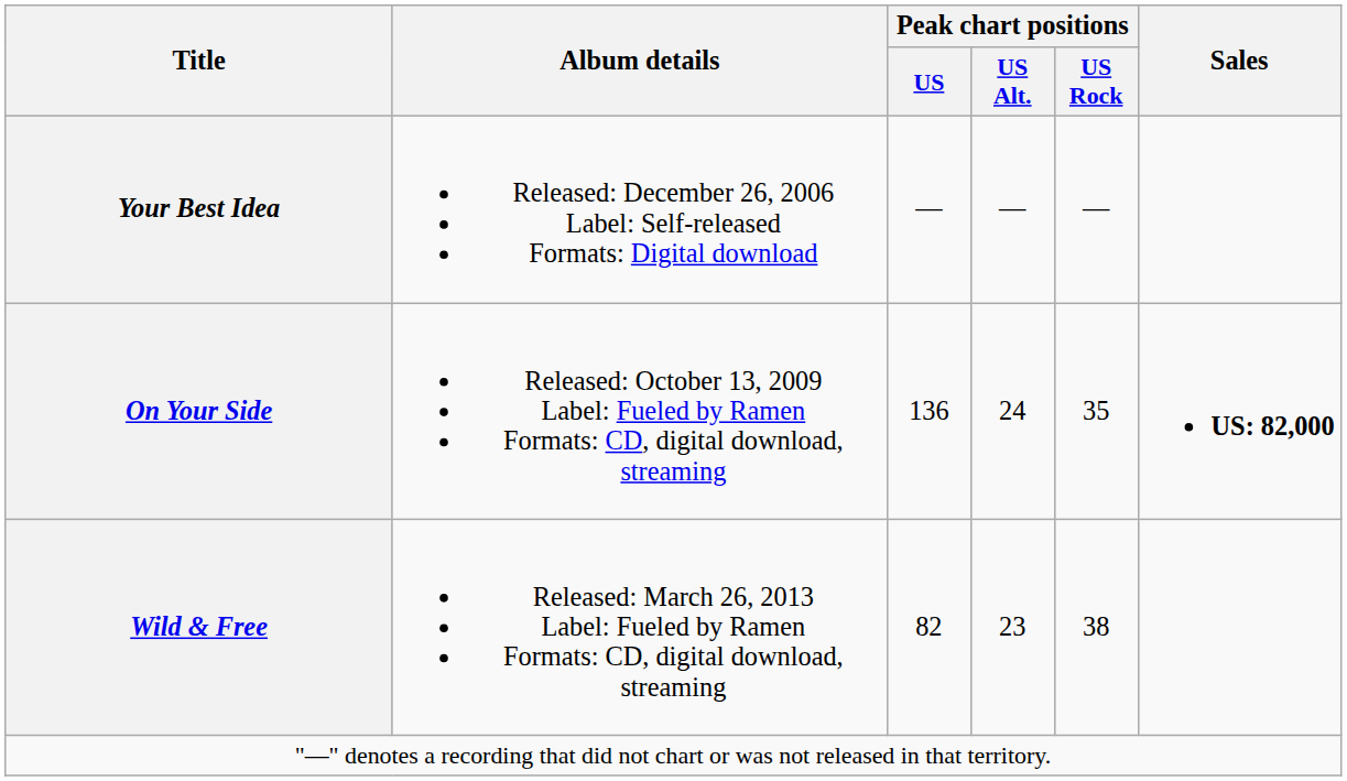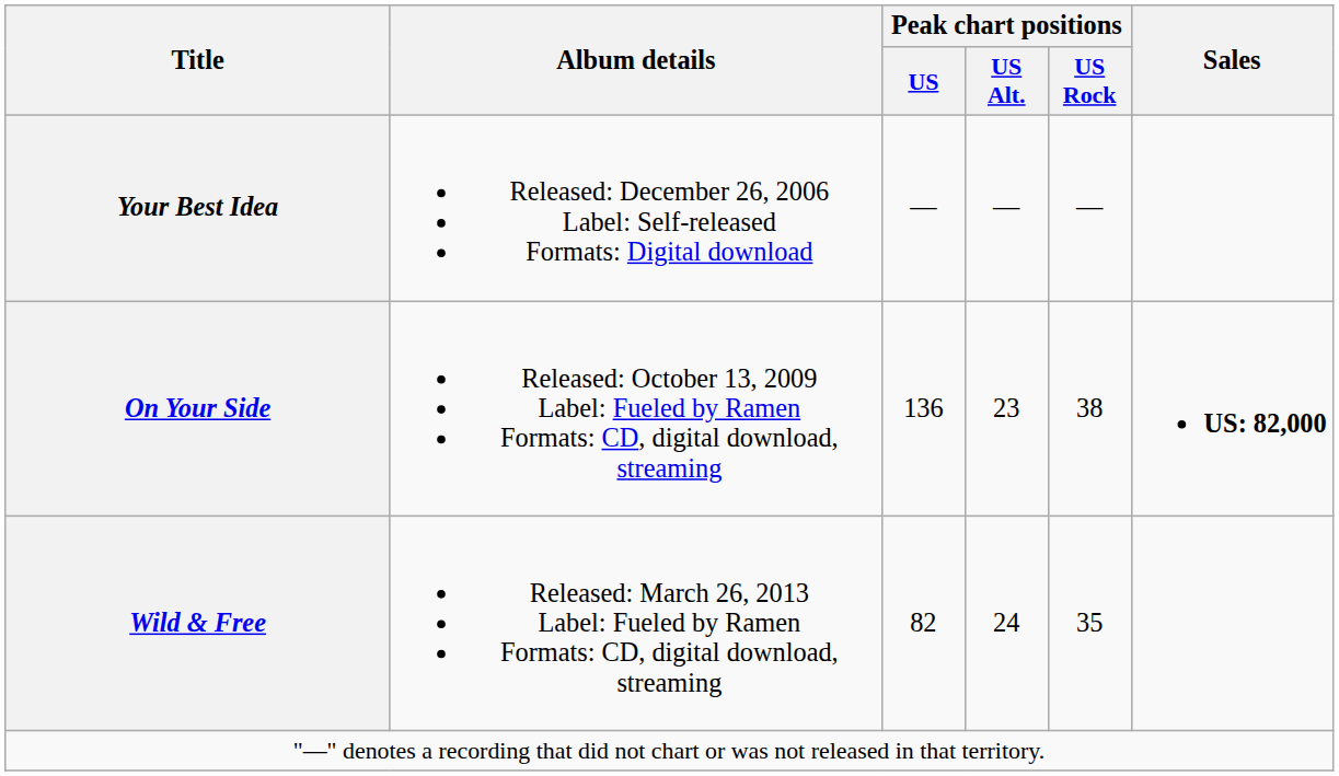On Your Side | Peak chart positions / US Alt.: 24 -> 23
On Your Side | Peak chart positions / US Rock: 35 -> 38
Wild & Free | Peak chart positions / US Alt.: 23 -> 24
Wild & Free | Peak chart positions / US Rock: 38 -> 35
